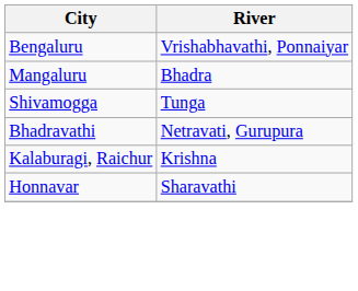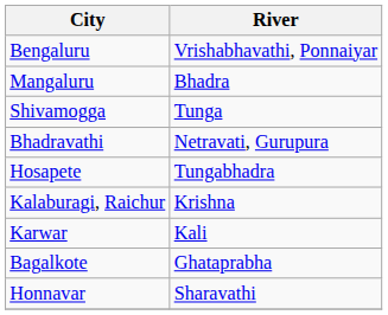+ row: Hosapete | Tungabhadra
+ row: Karwar | Kali
+ row: Bagalkote | Ghataprabha
